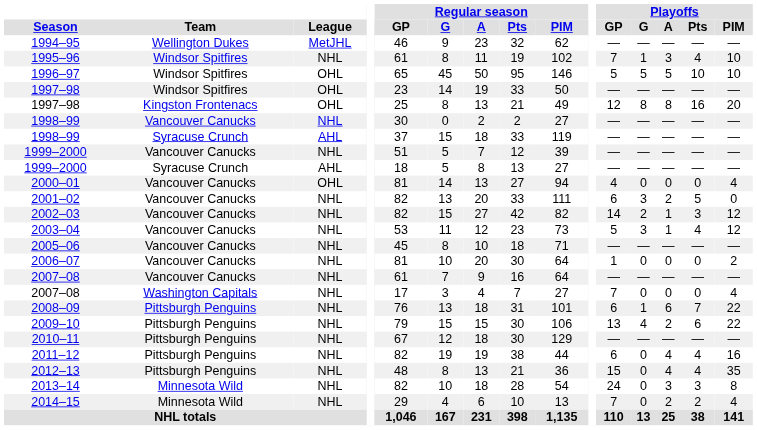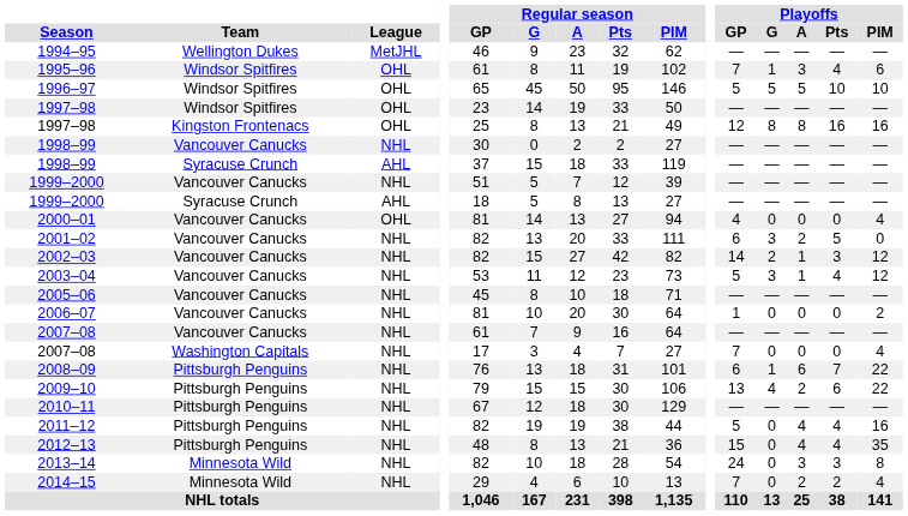1995–96 | League: NHL -> OHL
1995–96 | Playoffs / PIM: 10 -> 6
1997–98 / Kingston Frontenacs | Playoffs / PIM: 20 -> 16
2011–12 | Playoffs / GP: 6 -> 5
